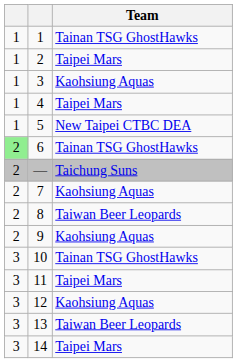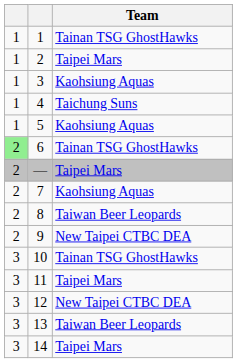4 | Team: Taipei Mars -> Taichung Suns
5 | Team: New Taipei CTBC DEA -> Kaohsiung Aquas
— | Team: Taichung Suns -> Taipei Mars
9 | Team: Kaohsiung Aquas -> New Taipei CTBC DEA
12 | Team: Kaohsiung Aquas -> New Taipei CTBC DEA
